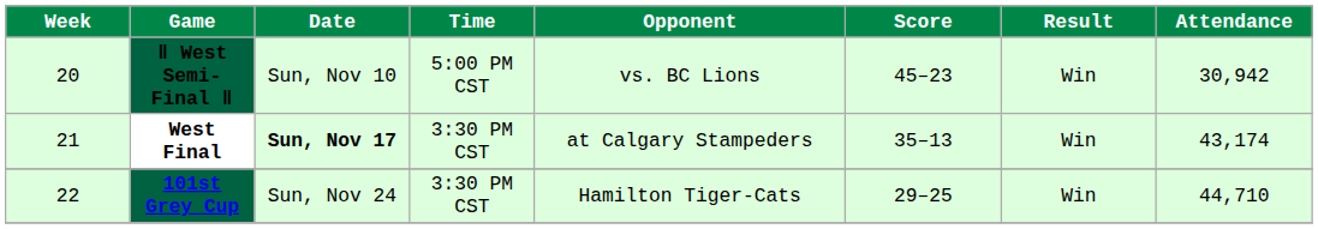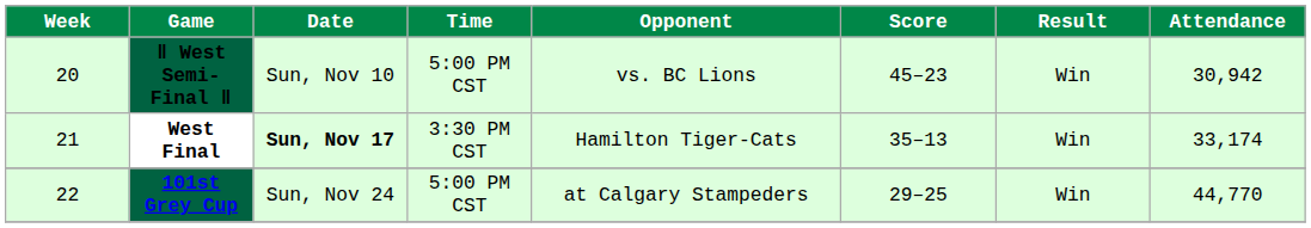West Final | Opponent: at Calgary Stampeders -> Hamilton Tiger-Cats
West Final | Attendance: 43,174 -> 33,174
101st Grey Cup | Time: 3:30 PM CST -> 5:00 PM CST
101st Grey Cup | Opponent: Hamilton Tiger-Cats -> at Calgary Stampeders
101st Grey Cup | Attendance: 44,710 -> 44,770
